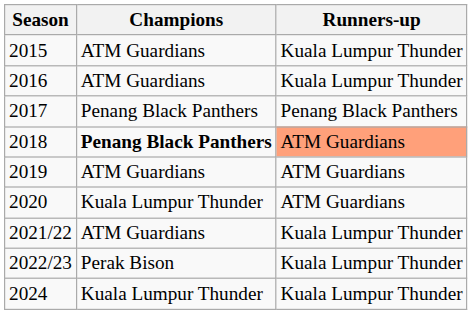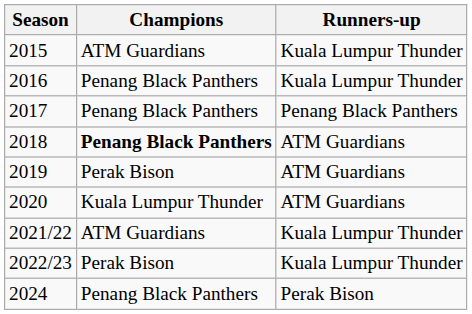2016 | Champions: ATM Guardians -> Penang Black Panthers
2018 | Runners-up: lightsalmon background -> no background
2019 | Champions: ATM Guardians -> Perak Bison
2024 | Champions: Kuala Lumpur Thunder -> Penang Black Panthers
2024 | Runners-up: Kuala Lumpur Thunder -> Perak Bison
